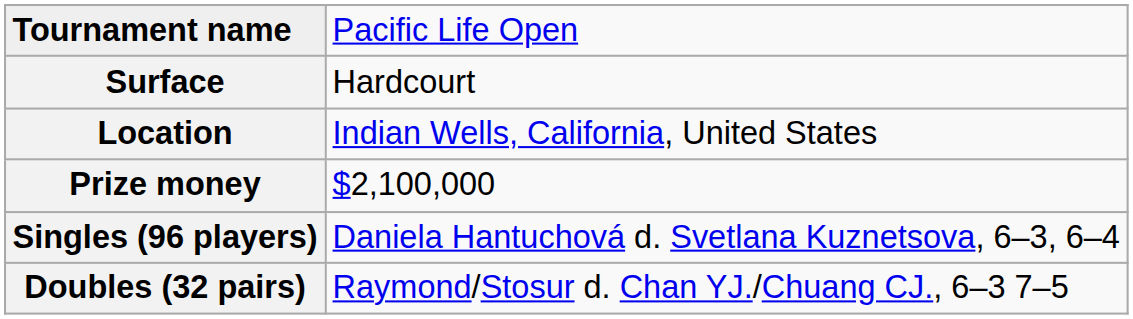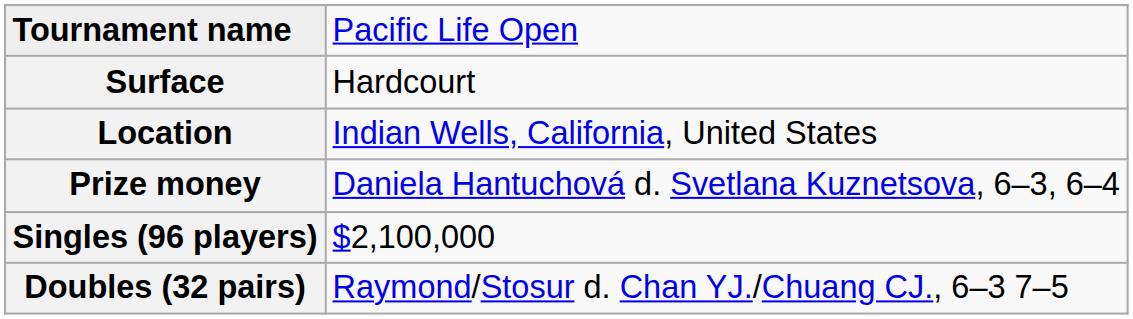Prize money | column 2: $2,100,000 -> Daniela Hantuchová d. Svetlana Kuznetsova, 6–3, 6–4
Singles (96 players) | column 2: Daniela Hantuchová d. Svetlana Kuznetsova, 6–3, 6–4 -> $2,100,000
